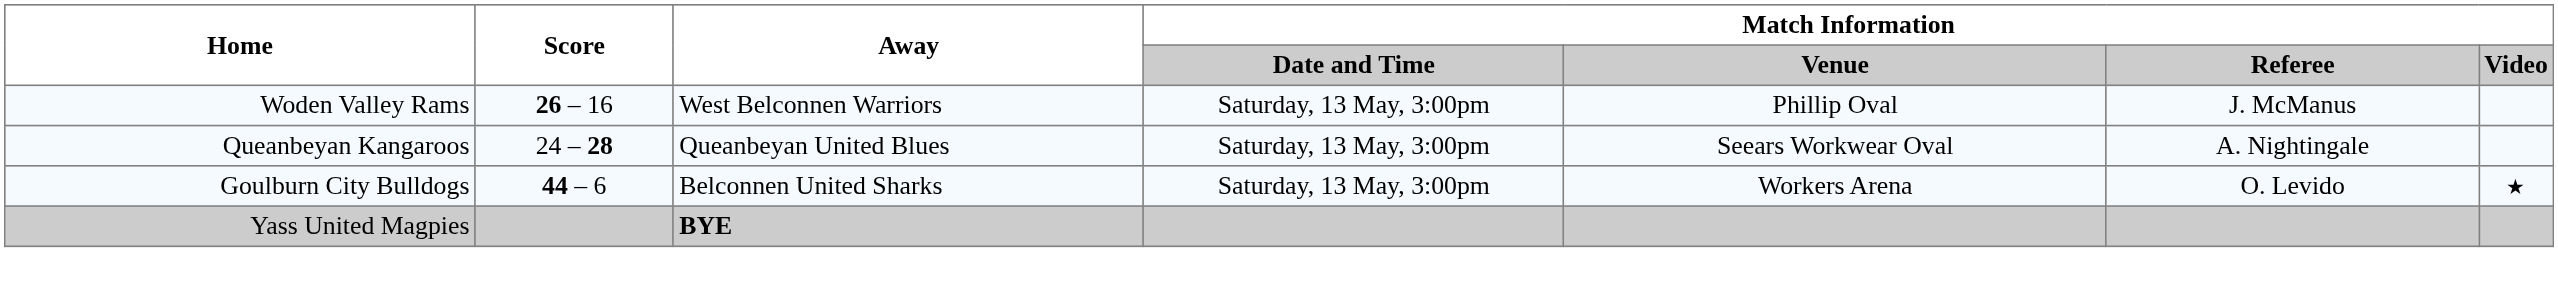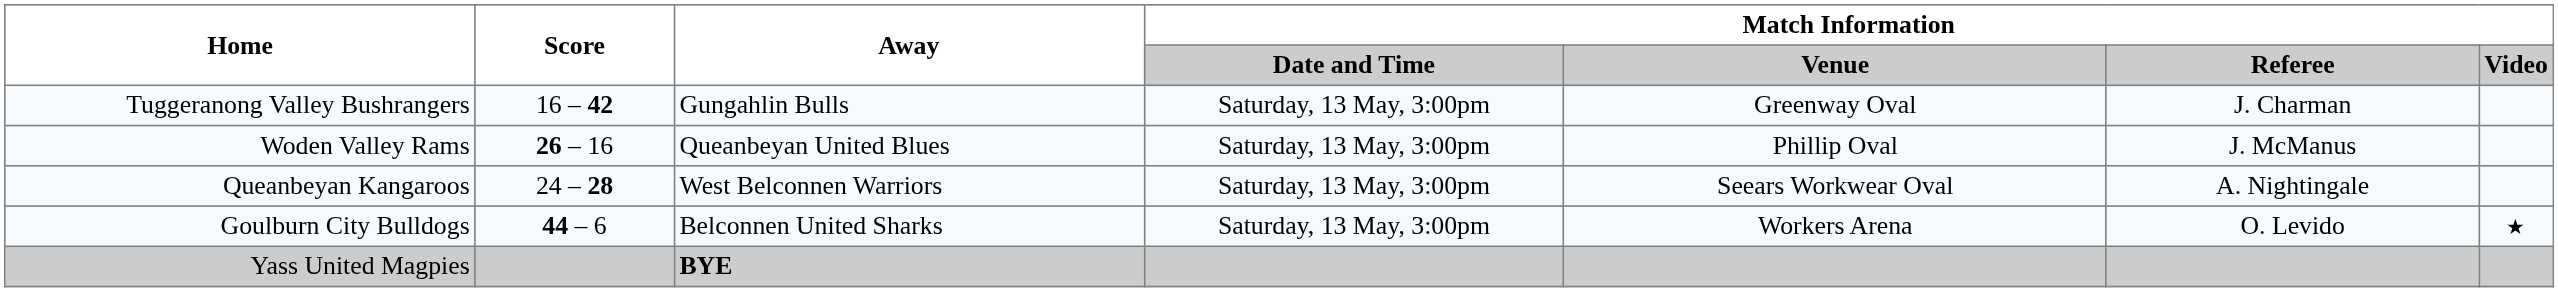+ row: Tuggeranong Valley Bushrangers | 16 – 42 | Gungahlin Bulls | Saturday, 13 May, 3:00pm | Greenway Oval | J. Charman
Woden Valley Rams | Away: West Belconnen Warriors -> Queanbeyan United Blues
Queanbeyan Kangaroos | Away: Queanbeyan United Blues -> West Belconnen Warriors
